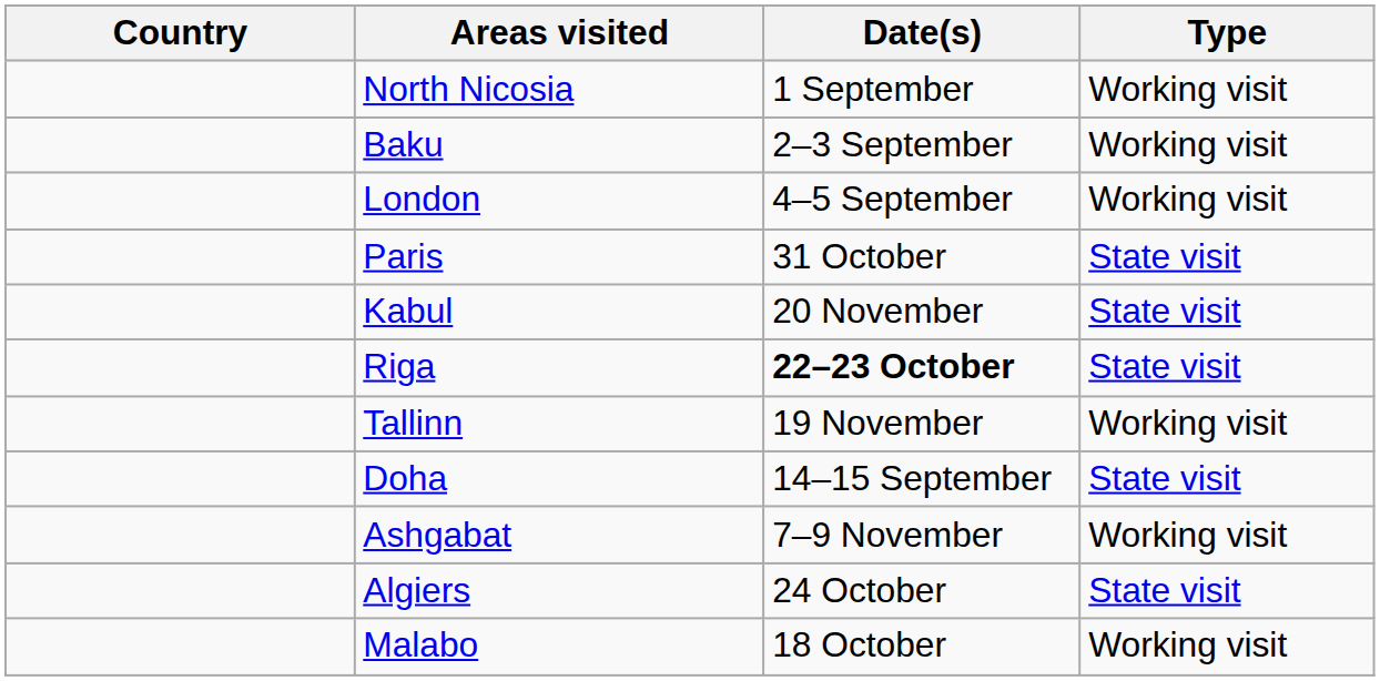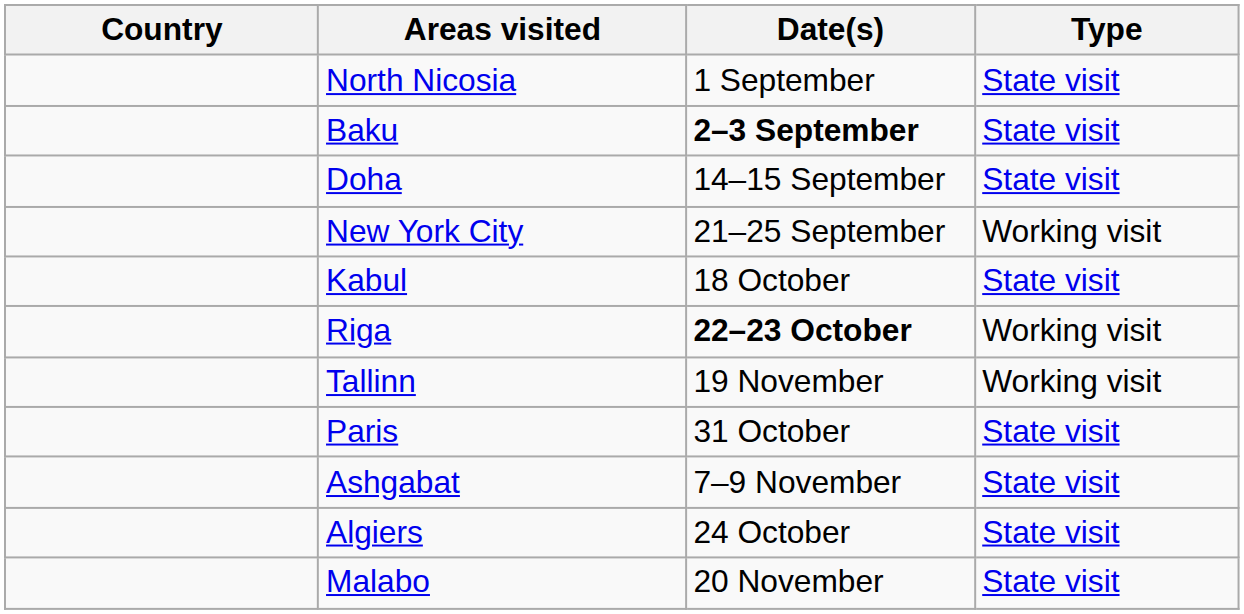North Nicosia | Type: Working visit -> State visit
Baku | Date(s): normal -> bold
Baku | Type: Working visit -> State visit
- row: London | 4–5 September | Working visit
rows swapped: Doha <-> Paris
+ row: New York City | 21–25 September | Working visit
Kabul | Date(s): 20 November -> 18 October
Riga | Type: State visit -> Working visit
Ashgabat | Type: Working visit -> State visit
Malabo | Date(s): 18 October -> 20 November
Malabo | Type: Working visit -> State visit
